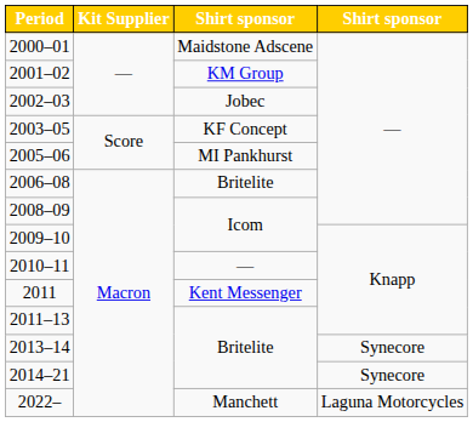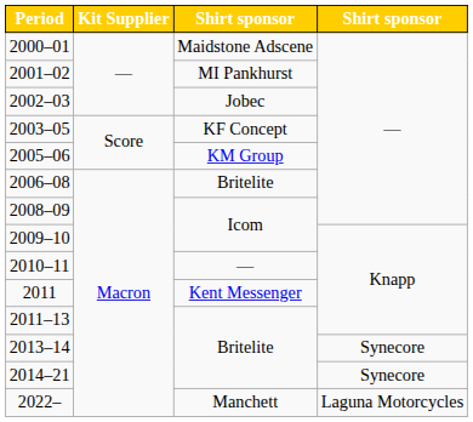2001–02 | column 3: KM Group -> MI Pankhurst
2005–06 | column 3: MI Pankhurst -> KM Group
